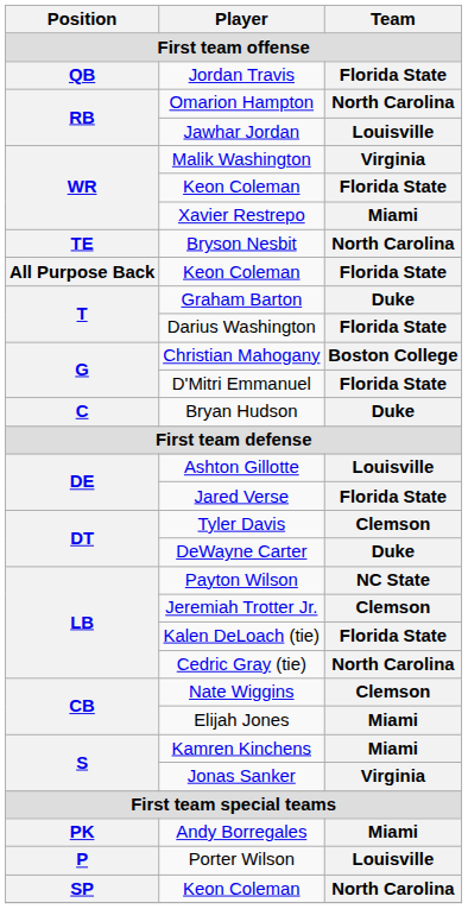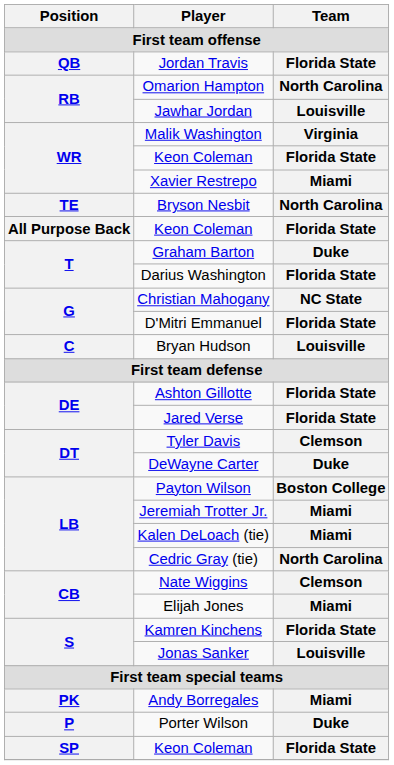Christian Mahogany | Team: Boston College -> NC State
Bryan Hudson | Team: Duke -> Louisville
Ashton Gillotte | Team: Louisville -> Florida State
Payton Wilson | Team: NC State -> Boston College
Jeremiah Trotter Jr. | Team: Clemson -> Miami
Kalen DeLoach (tie) | Team: Florida State -> Miami
Kamren Kinchens | Team: Miami -> Florida State
Jonas Sanker | Team: Virginia -> Louisville
Porter Wilson | Team: Louisville -> Duke
SP / Keon Coleman | Team: North Carolina -> Florida State
